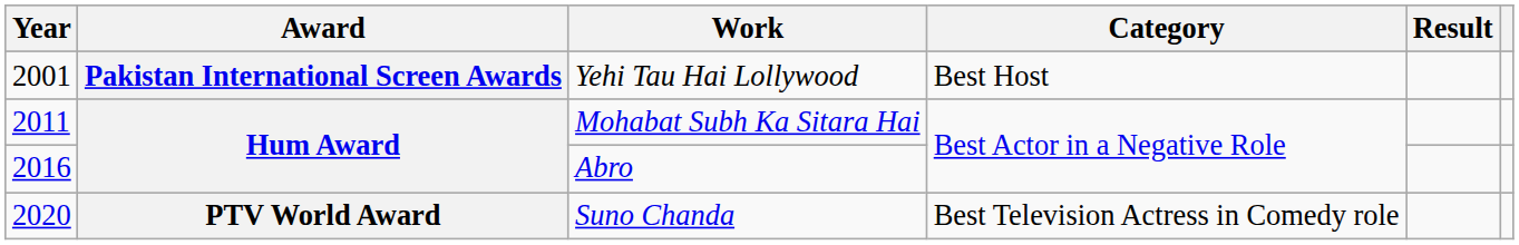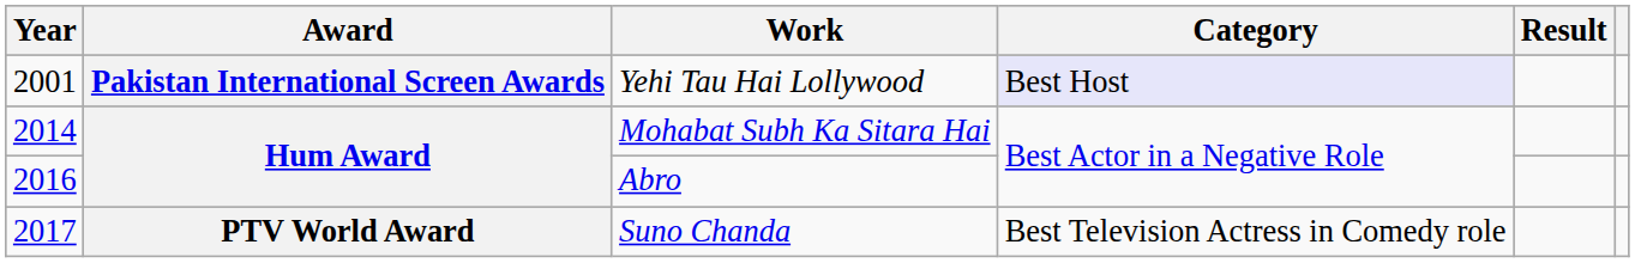Yehi Tau Hai Lollywood | Category: no background -> lavender background
Mohabat Subh Ka Sitara Hai | Year: 2011 -> 2014
Suno Chanda | Year: 2020 -> 2017
